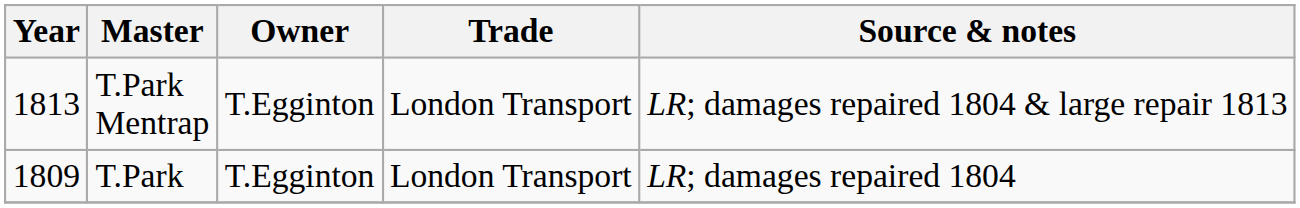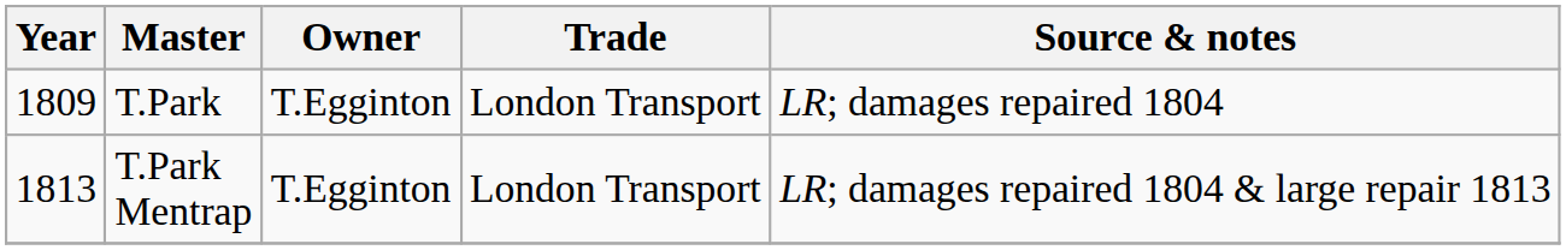rows swapped: T.Park <-> T.Park Mentrap
